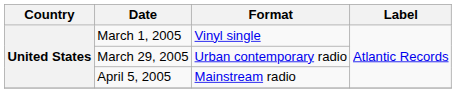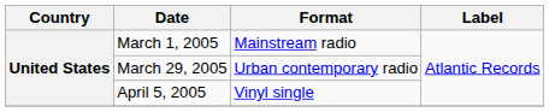March 1, 2005 | Format: Vinyl single -> Mainstream radio
April 5, 2005 | Format: Mainstream radio -> Vinyl single
